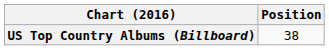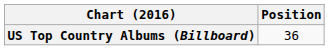US Top Country Albums (Billboard) | Position: 38 -> 36
